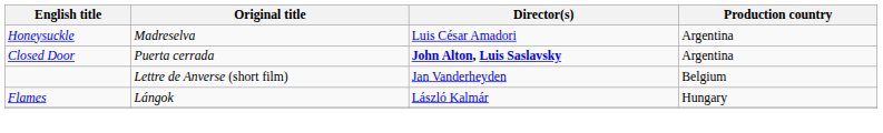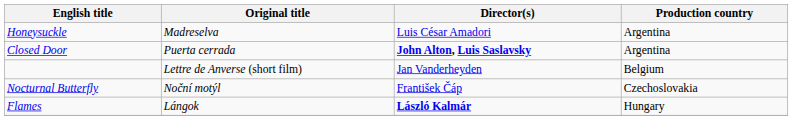+ row: Nocturnal Butterfly | Noční motýl | František Čáp | Czechoslovakia
Flames | Director(s): normal -> bold
